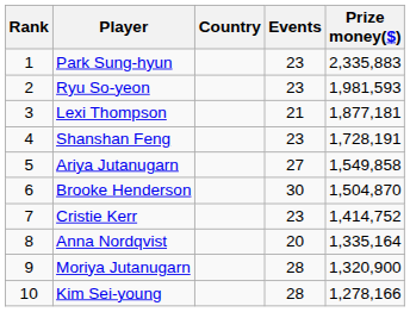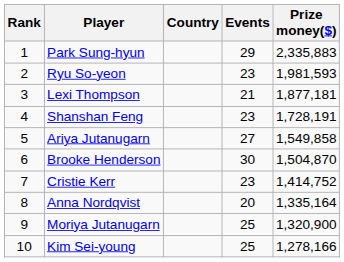Park Sung-hyun | Events: 23 -> 29
Moriya Jutanugarn | Events: 28 -> 25
Kim Sei-young | Events: 28 -> 25
